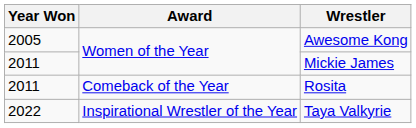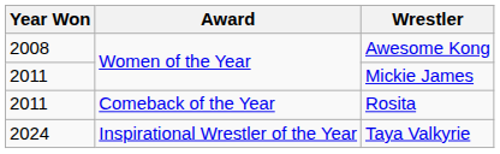Awesome Kong | Year Won: 2005 -> 2008
Taya Valkyrie | Year Won: 2022 -> 2024
